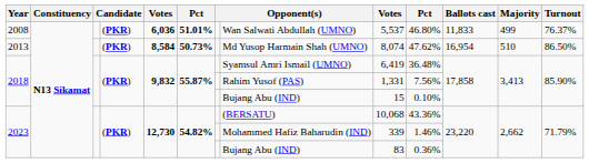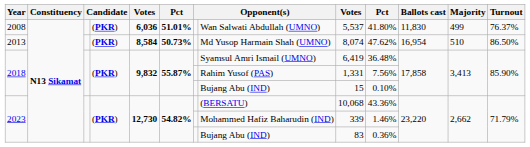2008 | column 10: 46.80% -> 41.80%
2008 | Ballots cast: 11,833 -> 11,830
